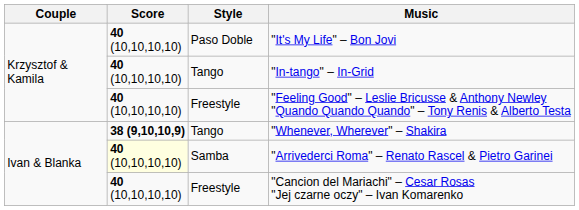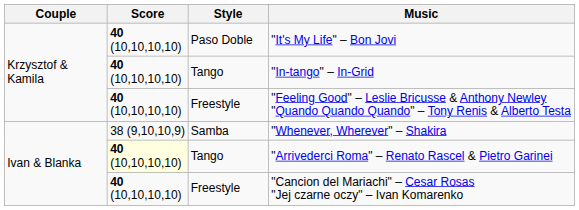"Whenever, Wherever" – Shakira | Score: bold -> normal
"Whenever, Wherever" – Shakira | Style: Tango -> Samba
"Arrivederci Roma" – Renato Rascel & Pietro Garinei | Style: Samba -> Tango
